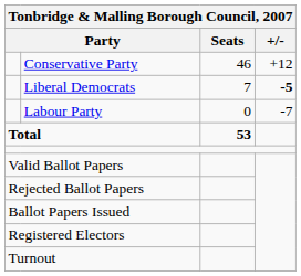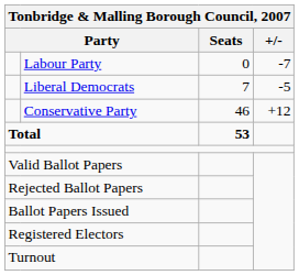rows swapped: Conservative Party <-> Labour Party
Liberal Democrats | +/-: bold -> normal
